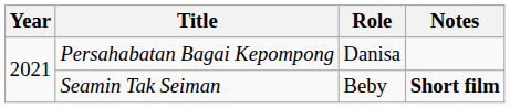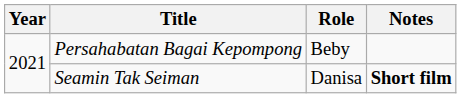Persahabatan Bagai Kepompong | Role: Danisa -> Beby
Seamin Tak Seiman | Role: Beby -> Danisa
